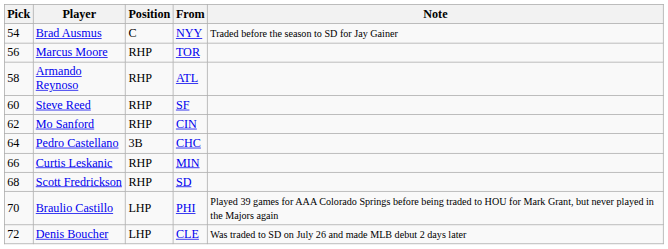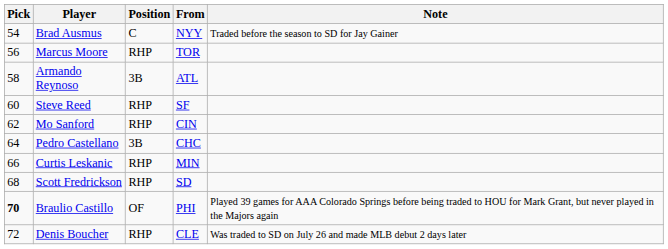Armando Reynoso | Position: RHP -> 3B
Braulio Castillo | Pick: normal -> bold
Braulio Castillo | Position: LHP -> OF
Denis Boucher | Position: LHP -> RHP
